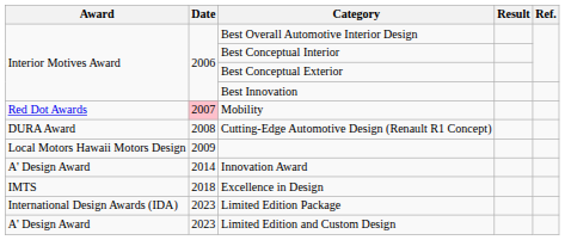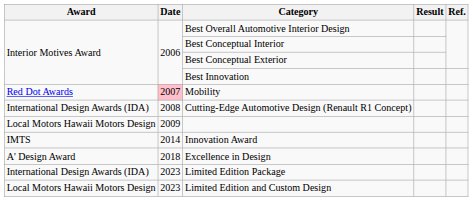Cutting-Edge Automotive Design (Renault R1 Concept) | Award: DURA Award -> International Design Awards (IDA)
Innovation Award | Award: A' Design Award -> IMTS
Excellence in Design | Award: IMTS -> A' Design Award
Limited Edition and Custom Design | Award: A' Design Award -> Local Motors Hawaii Motors Design
